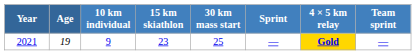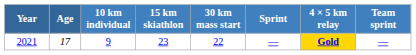2021 | Age: 19 -> 17
2021 | 30 km mass start: 25 -> 22
